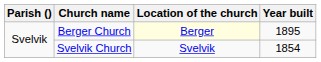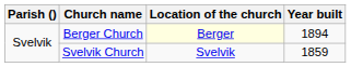Berger Church | Year built: 1895 -> 1894
Svelvik Church | Year built: 1854 -> 1859
